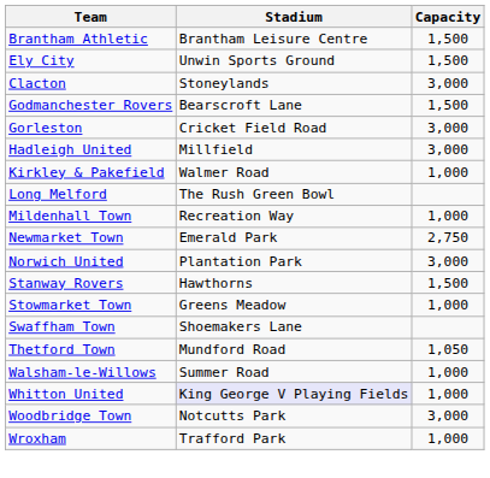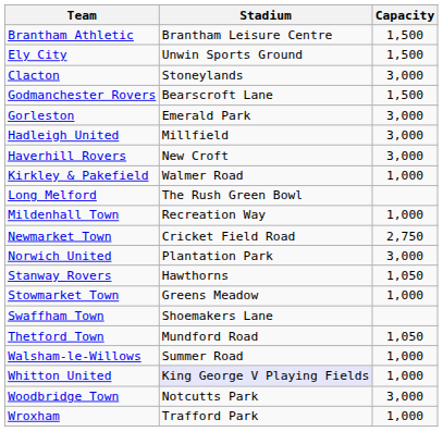Gorleston | Stadium: Cricket Field Road -> Emerald Park
+ row: Haverhill Rovers | New Croft | 3,000
Newmarket Town | Stadium: Emerald Park -> Cricket Field Road
Stanway Rovers | Capacity: 1,500 -> 1,050
